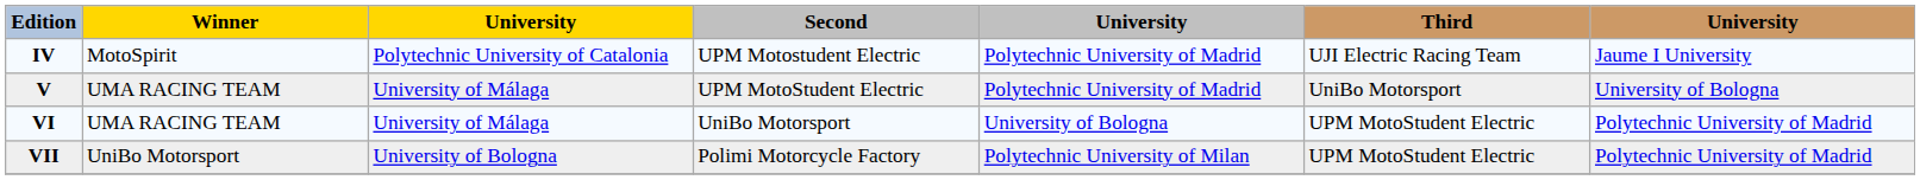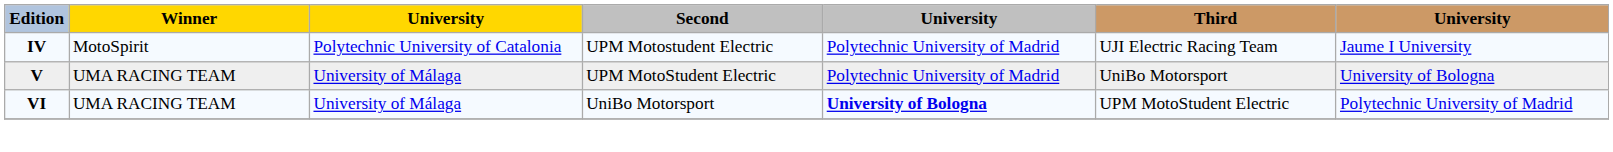VI | column 5: normal -> bold
- row: VII | UniBo Motorsport | University of Bologna | Polimi Motorcycle Factory | Polytechnic University of Milan | UPM MotoStudent Electric | Polytechnic University of Madrid
